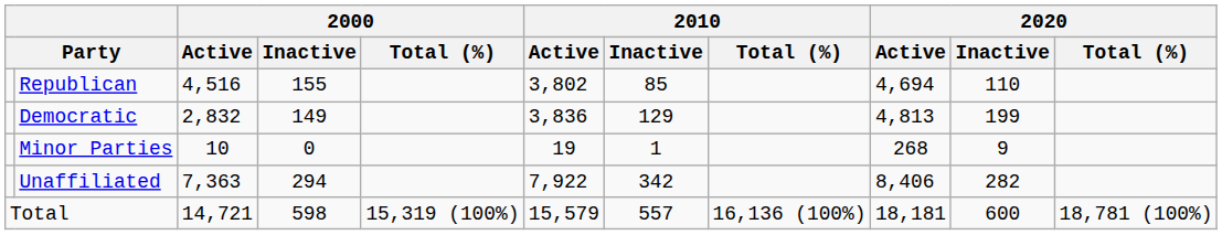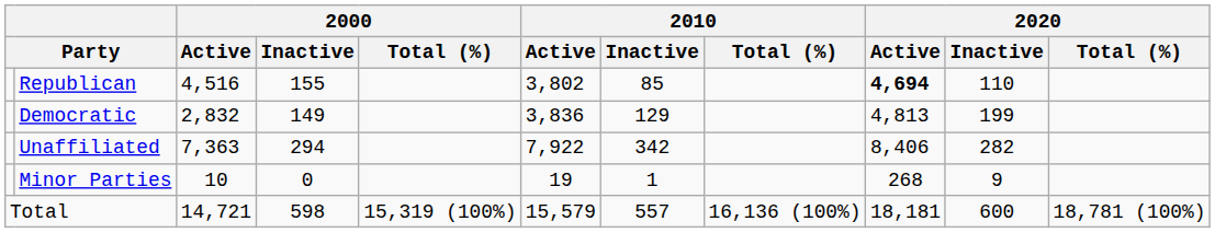Republican | 2020 / Active: normal -> bold
rows swapped: Unaffiliated <-> Minor Parties
